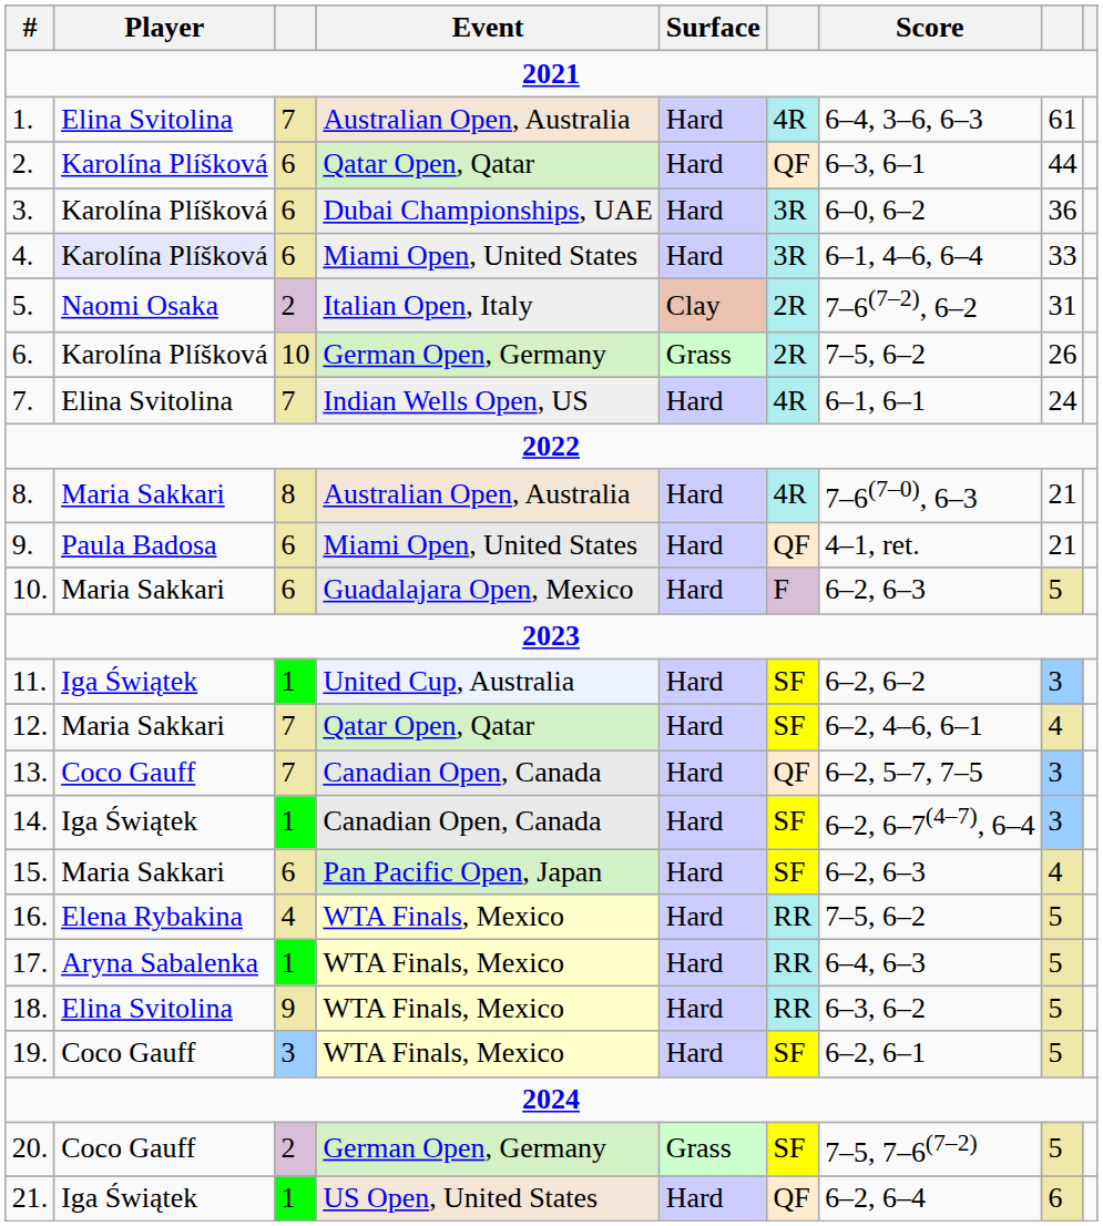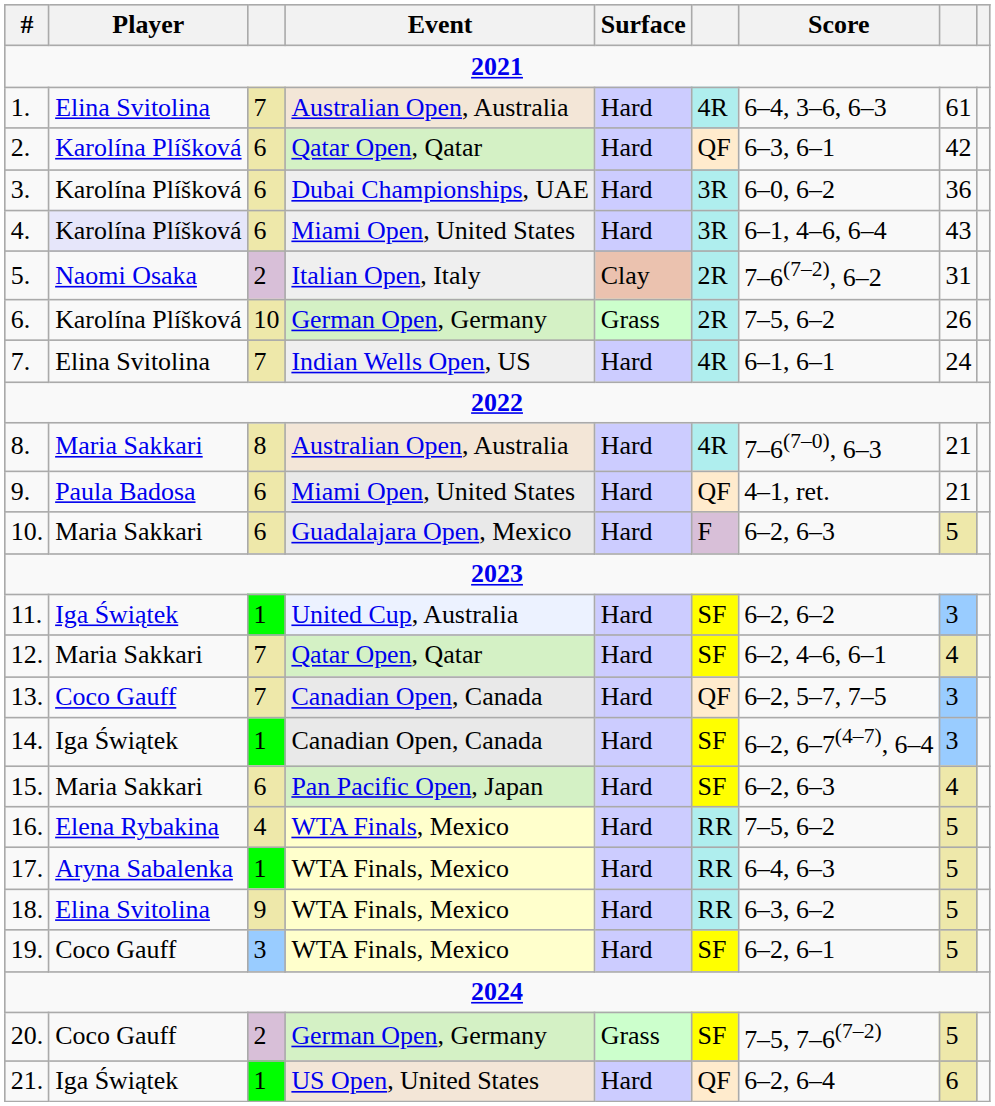2. | column 8: 44 -> 42
4. | column 8: 33 -> 43
